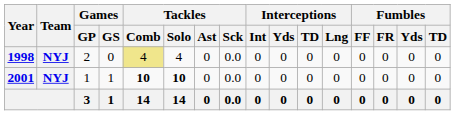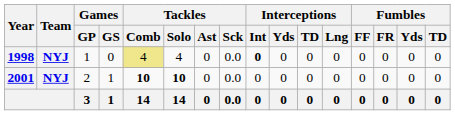1998 | Games / GP: 2 -> 1
1998 | Interceptions / Int: normal -> bold
2001 | Games / GP: 1 -> 2
